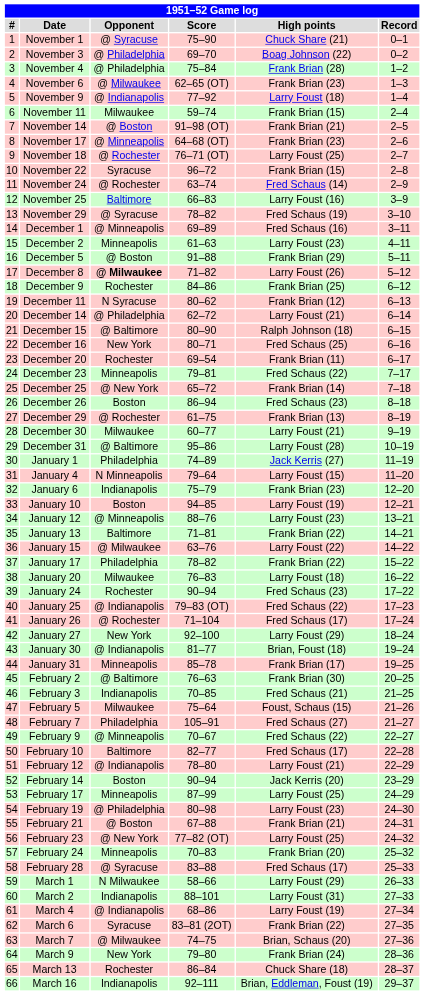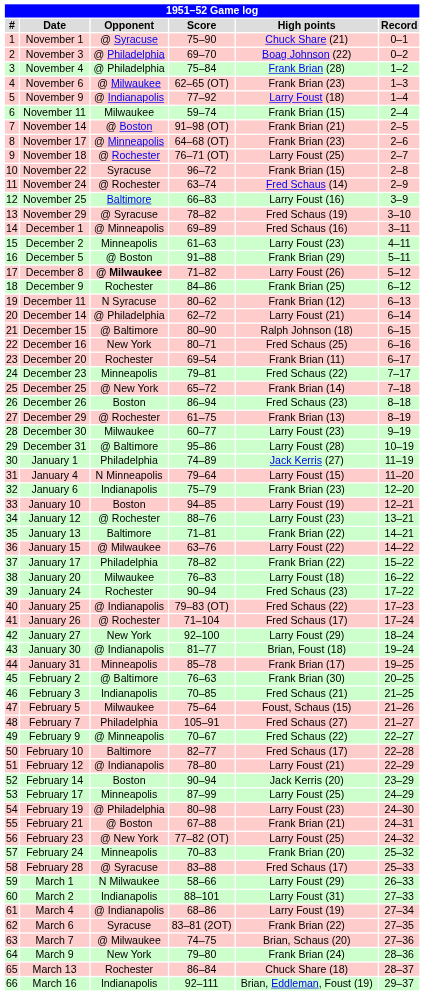December 30 | High points: Larry Foust (21) -> Larry Foust (23)
January 12 | Opponent: @ Minneapolis -> @ Rochester
